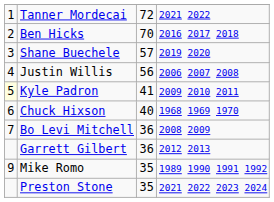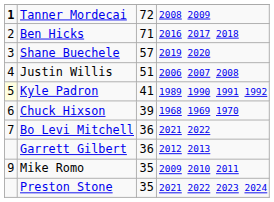Tanner Mordecai | column 1: normal -> bold
Tanner Mordecai | column 4: 2021 2022 -> 2008 2009
Ben Hicks | column 3: 70 -> 71
Justin Willis | column 3: 56 -> 51
Kyle Padron | column 4: 2009 2010 2011 -> 1989 1990 1991 1992
Chuck Hixson | column 3: 40 -> 39
Bo Levi Mitchell | column 4: 2008 2009 -> 2021 2022
Mike Romo | column 4: 1989 1990 1991 1992 -> 2009 2010 2011
